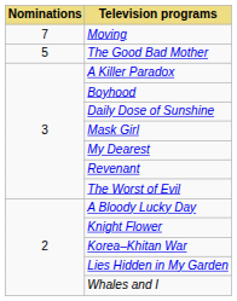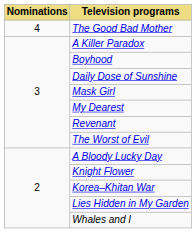- row: 7 | Moving
The Good Bad Mother | Nominations: 5 -> 4
